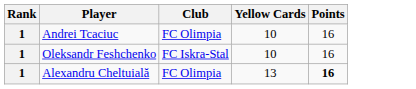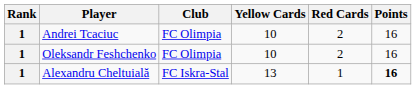+ column: Red Cards | 2 | 2 | 1
Oleksandr Feshchenko | Club: FC Iskra-Stal -> FC Olimpia
Alexandru Cheltuială | Club: FC Olimpia -> FC Iskra-Stal
